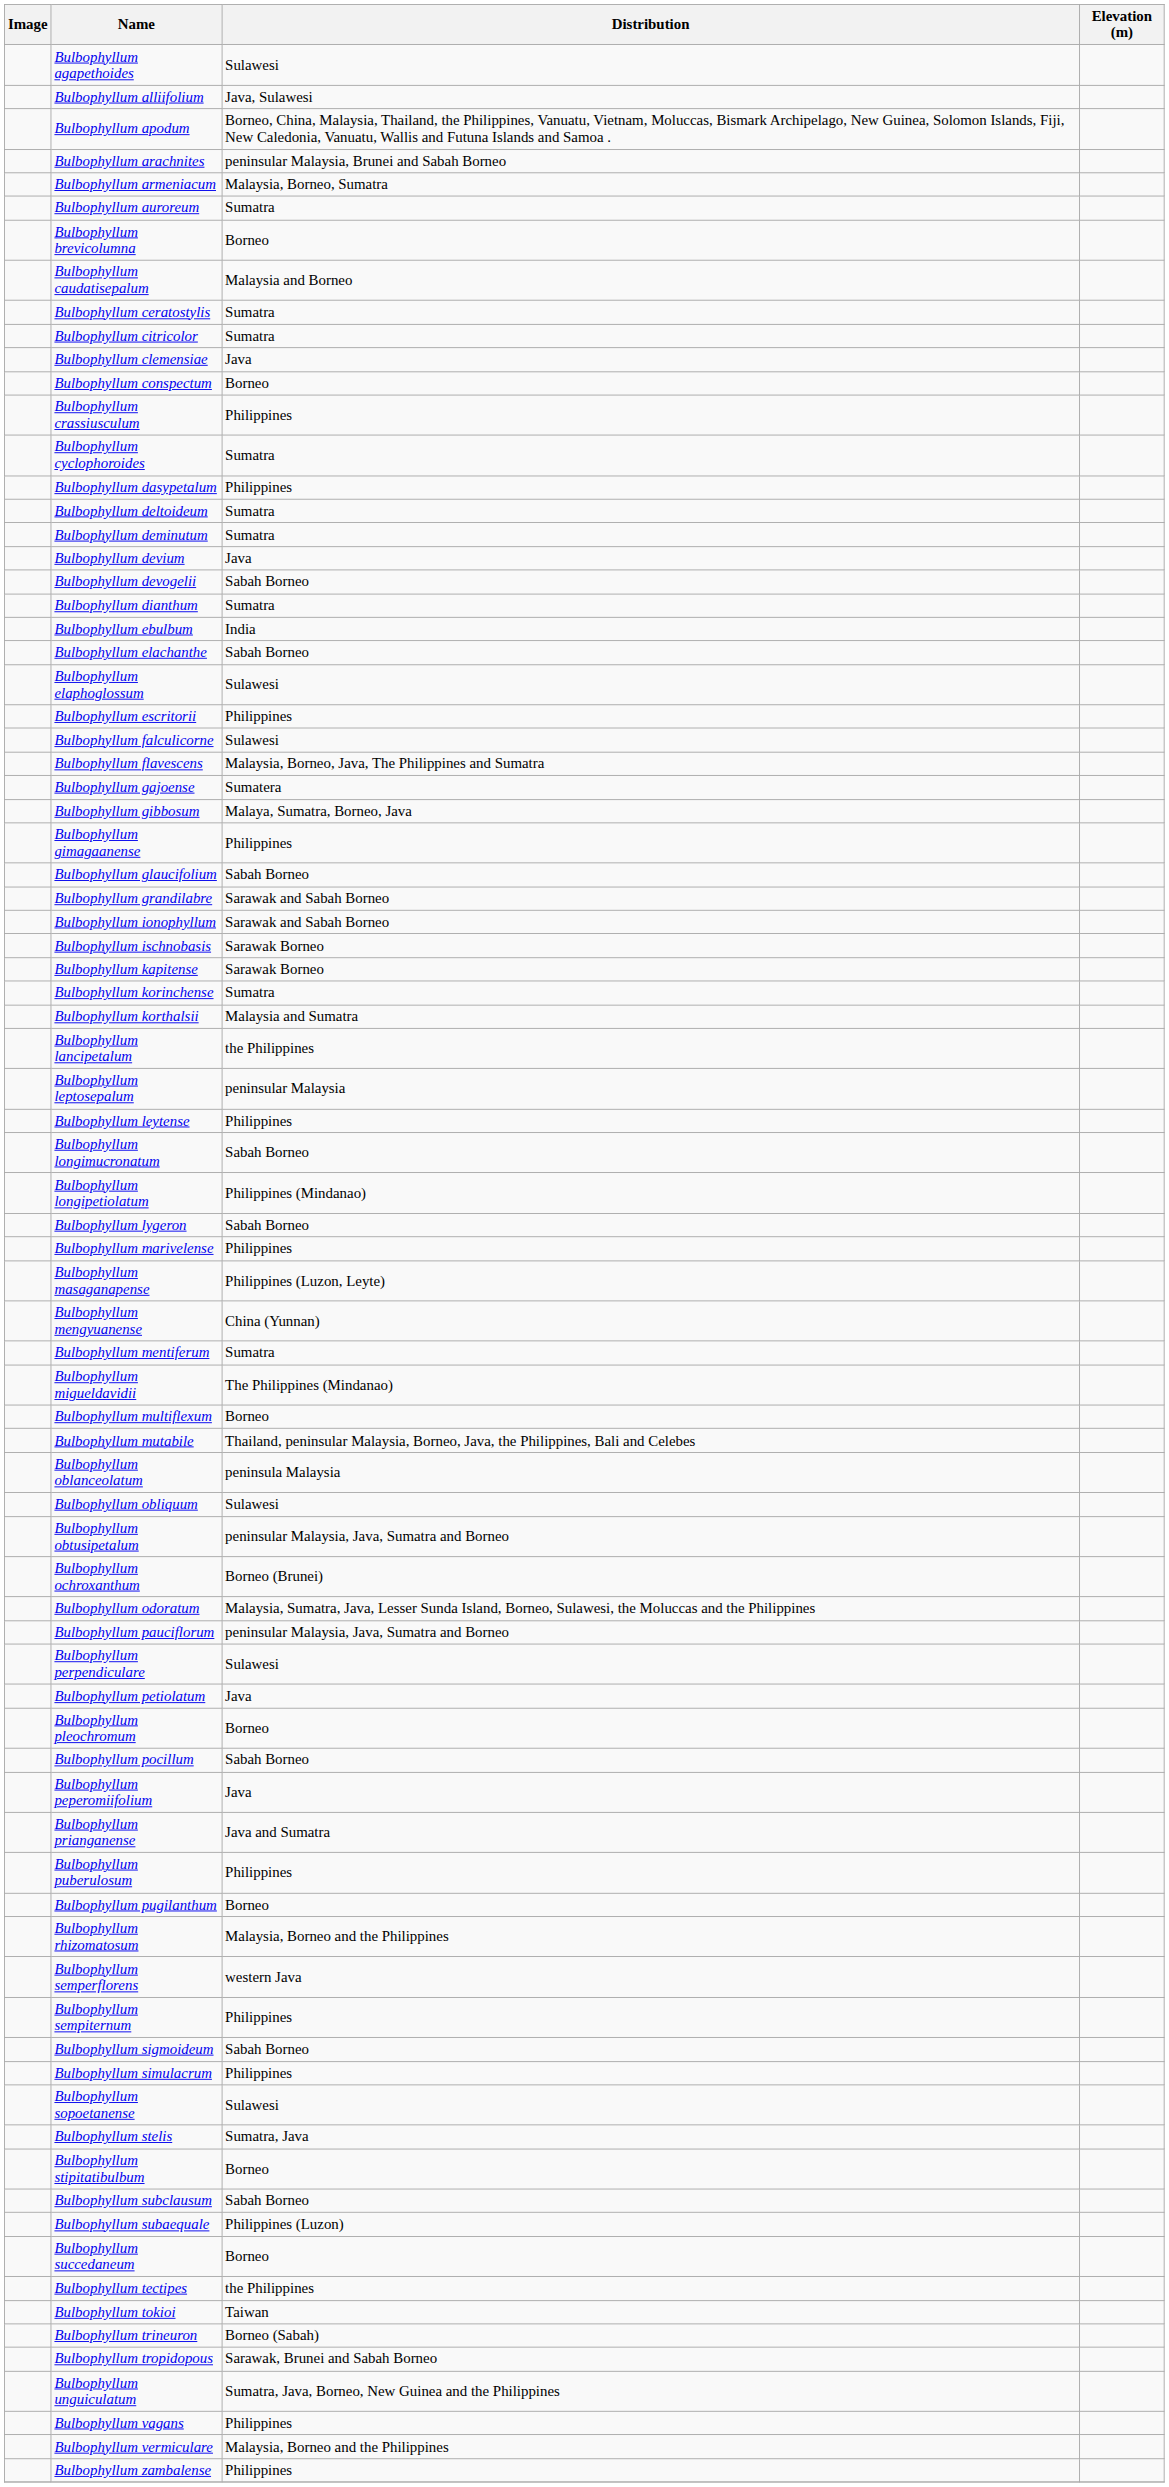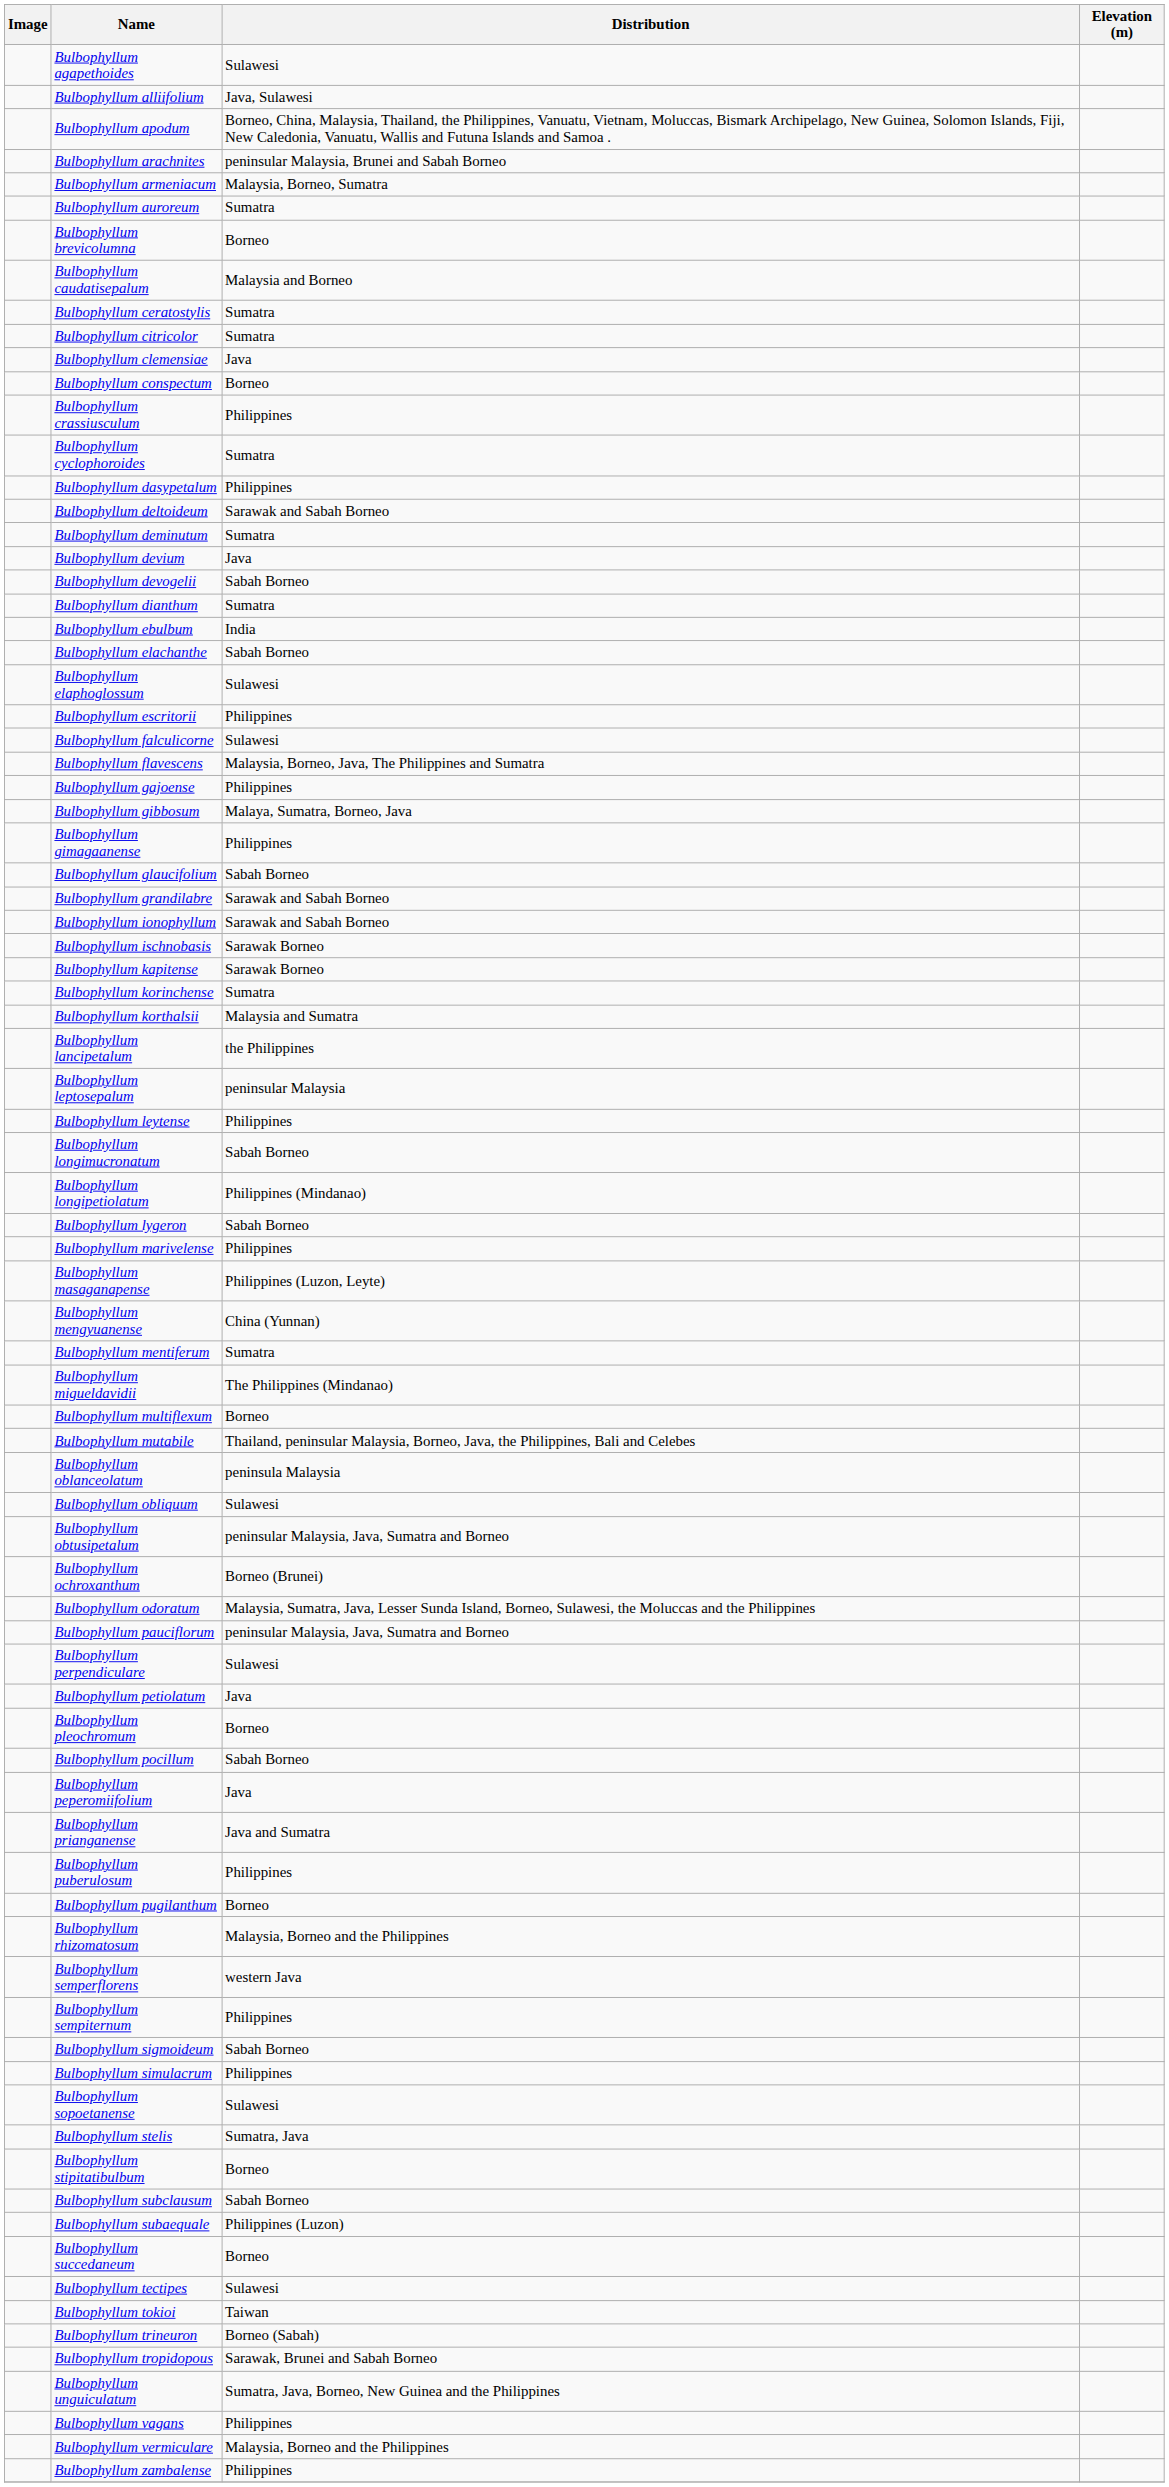Bulbophyllum deltoideum | Distribution: Sumatra -> Sarawak and Sabah Borneo
Bulbophyllum gajoense | Distribution: Sumatera -> Philippines
Bulbophyllum tectipes | Distribution: the Philippines -> Sulawesi
